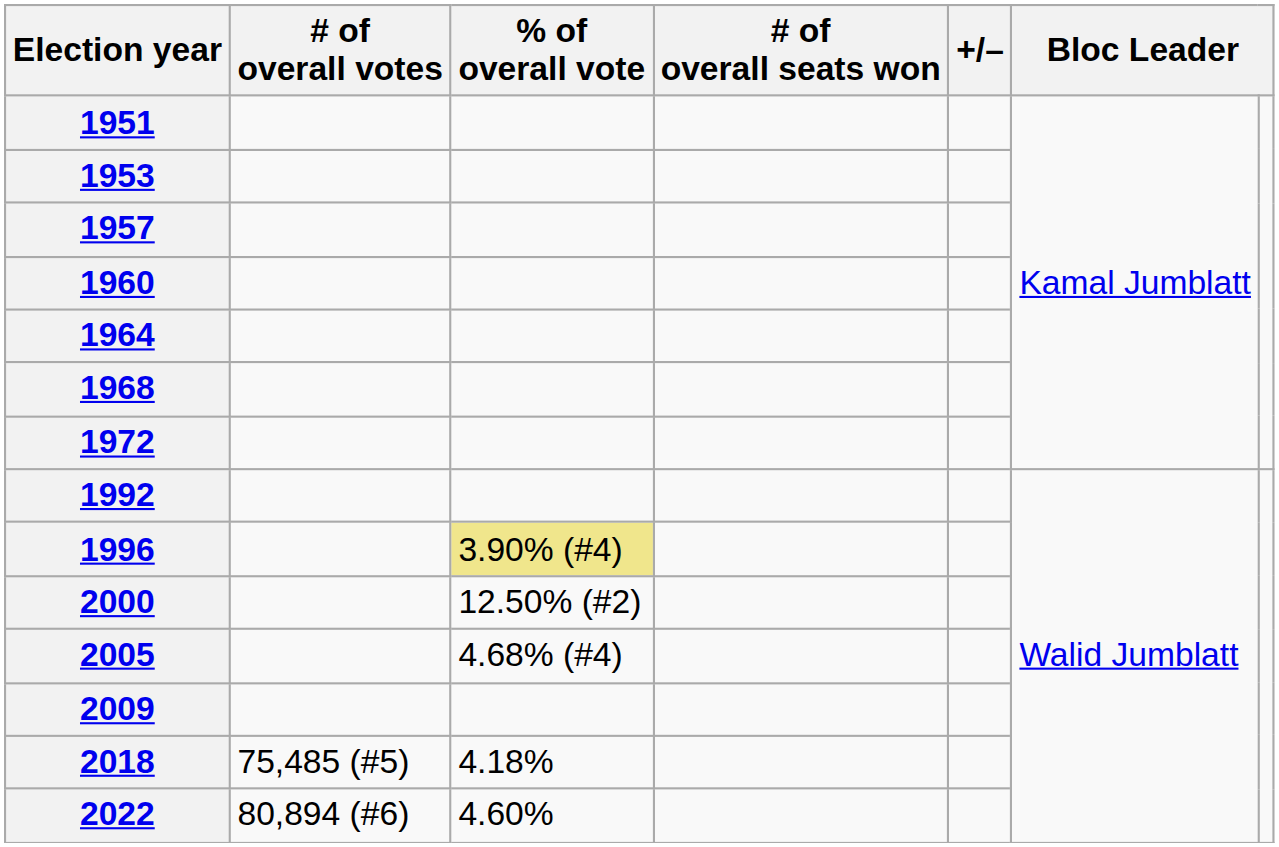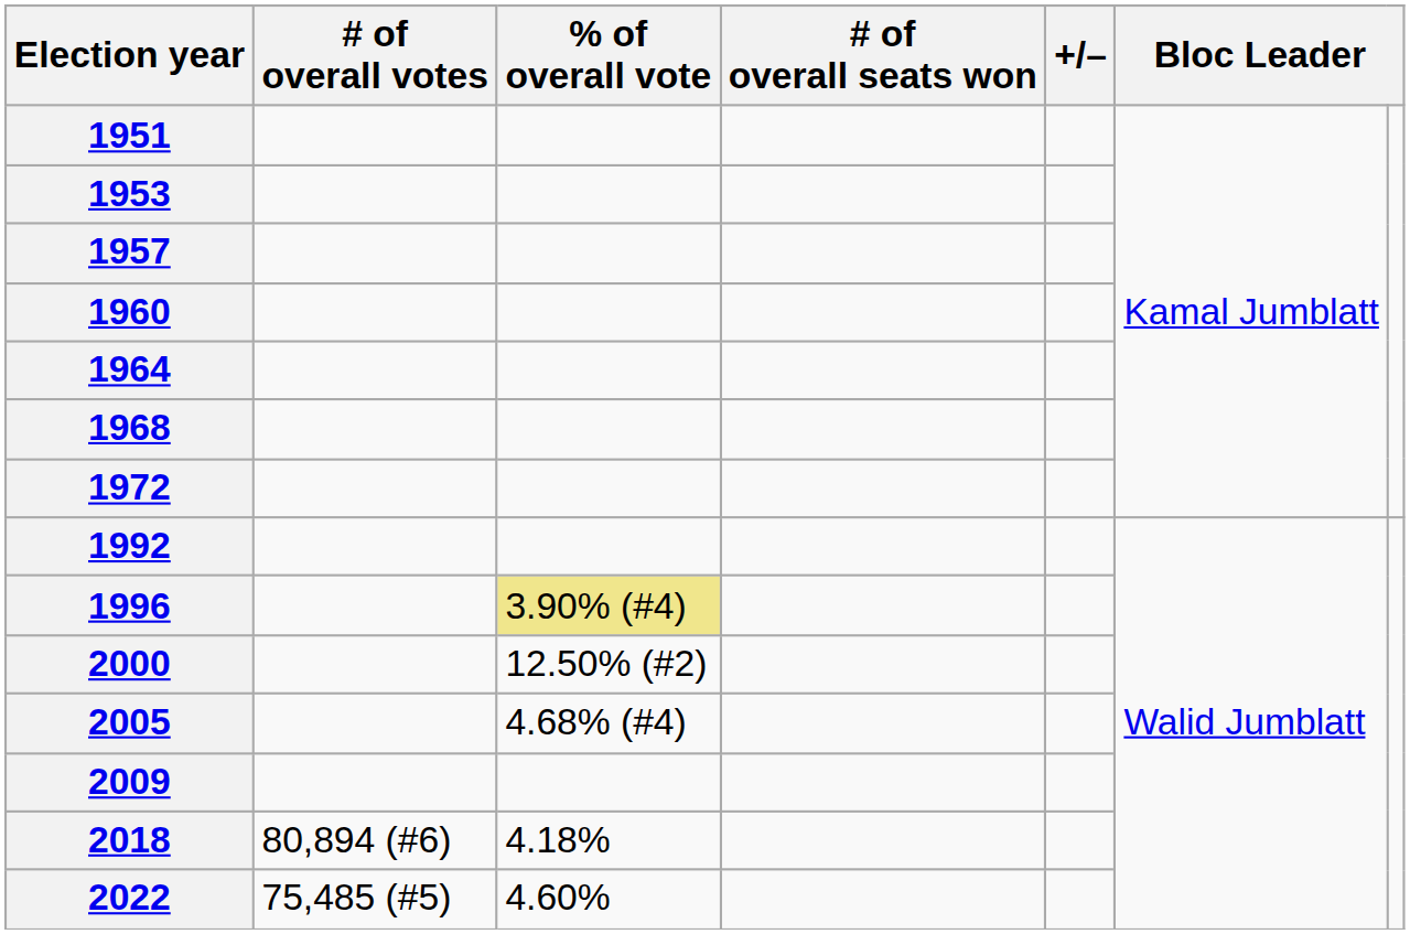2018 | # of overall votes: 75,485 (#5) -> 80,894 (#6)
2022 | # of overall votes: 80,894 (#6) -> 75,485 (#5)
